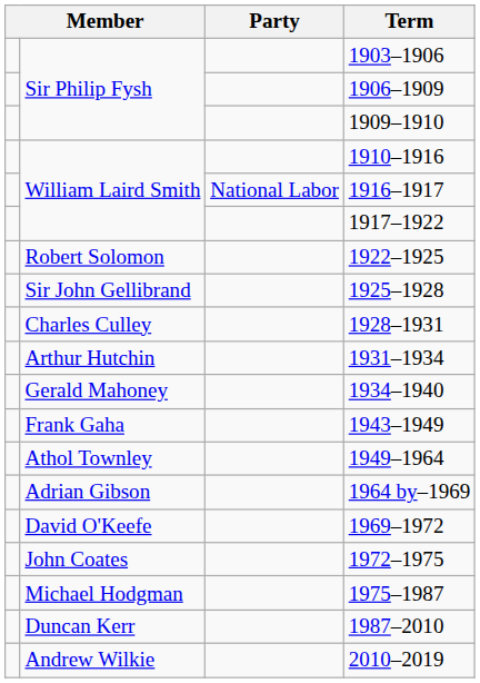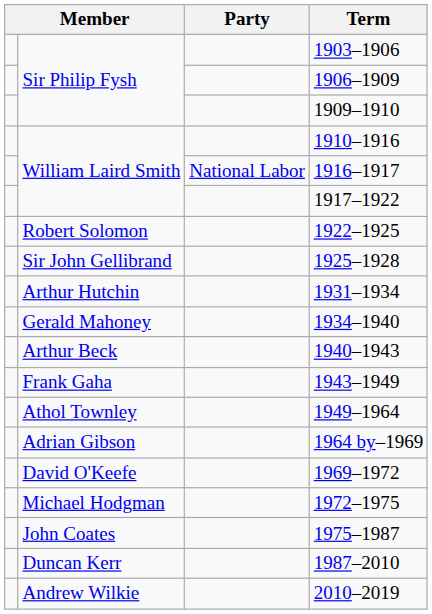- row: Charles Culley | 1928–1931
+ row: Arthur Beck | 1940–1943
1972–1975 | column 2: John Coates -> Michael Hodgman
1975–1987 | column 2: Michael Hodgman -> John Coates
